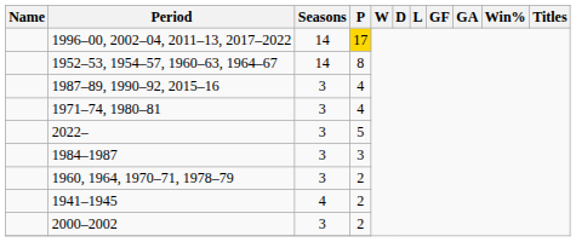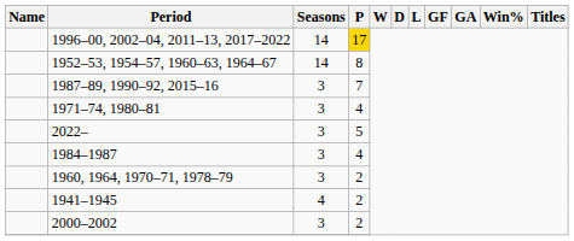1987–89, 1990–92, 2015–16 | P: 4 -> 7
1984–1987 | P: 3 -> 4
